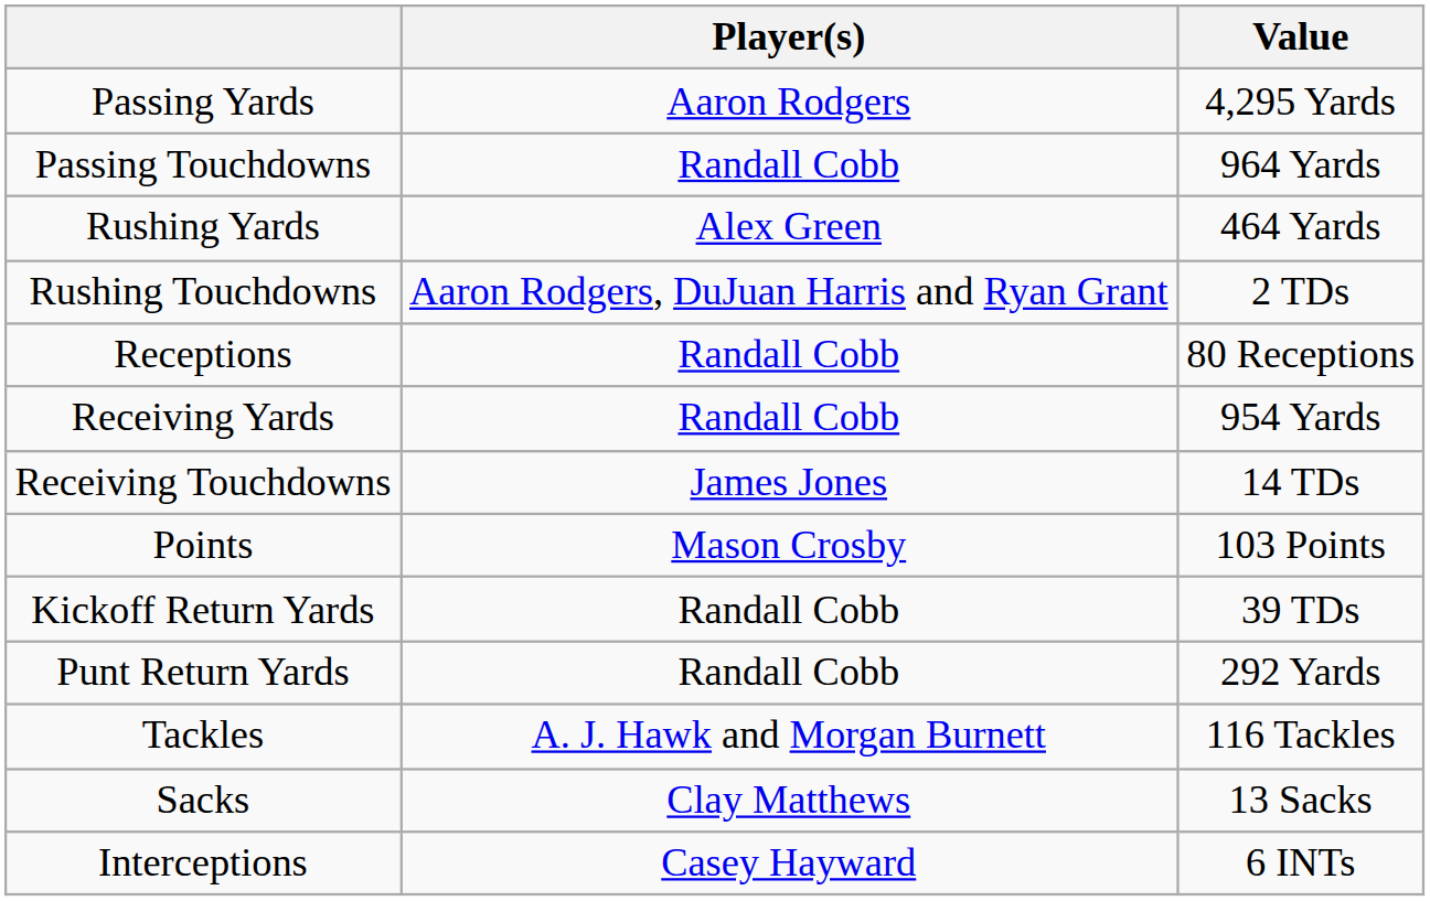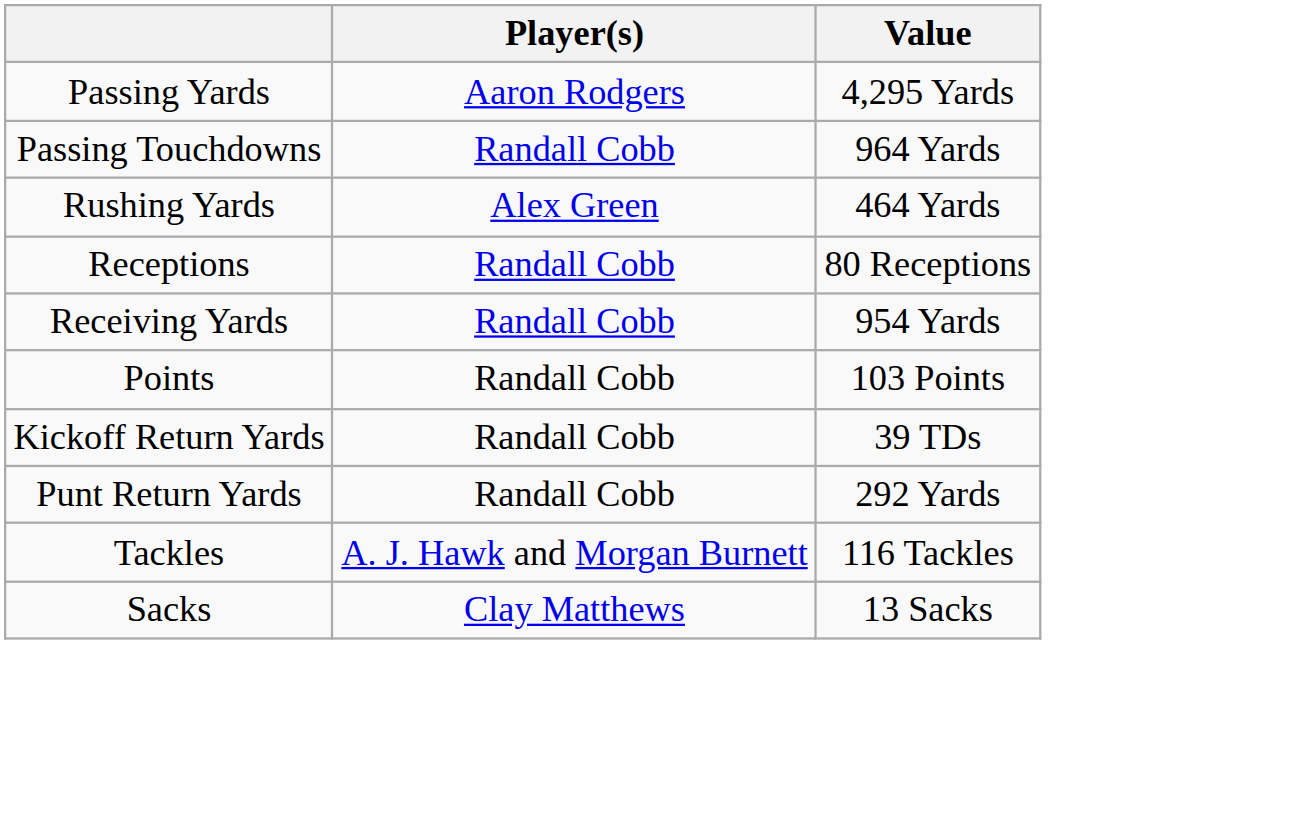- row: Rushing Touchdowns | Aaron Rodgers, DuJuan Harris and Ryan Grant | 2 TDs
- row: Receiving Touchdowns | James Jones | 14 TDs
Points | Player(s): Mason Crosby -> Randall Cobb
- row: Interceptions | Casey Hayward | 6 INTs
